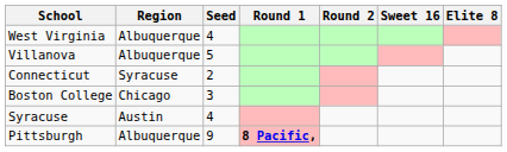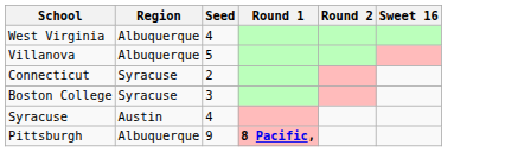- column: Elite 8
Boston College | Region: Chicago -> Syracuse
